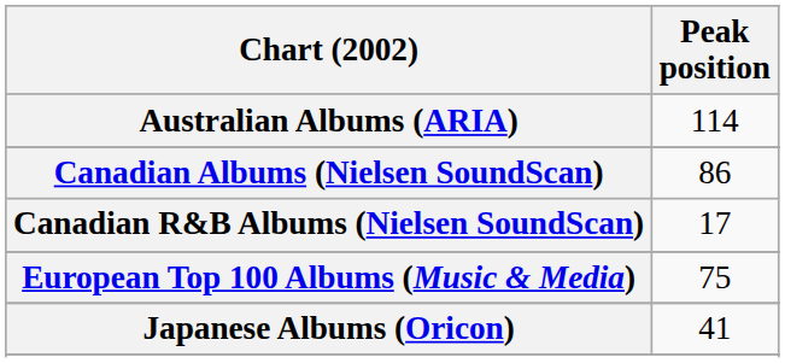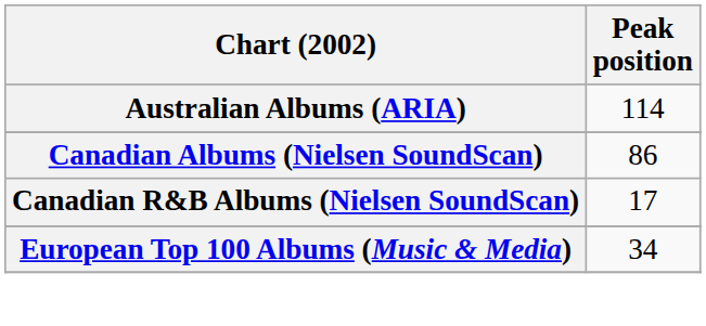European Top 100 Albums (Music & Media) | Peak position: 75 -> 34
- row: Japanese Albums (Oricon) | 41
